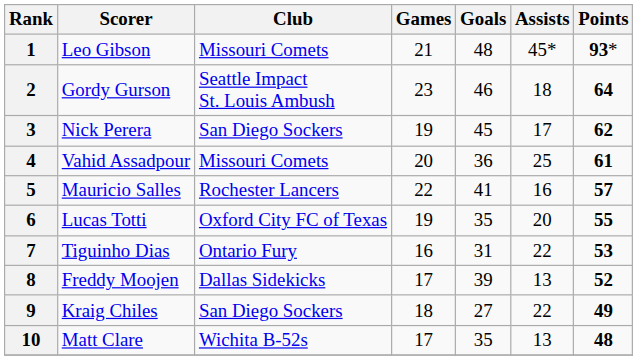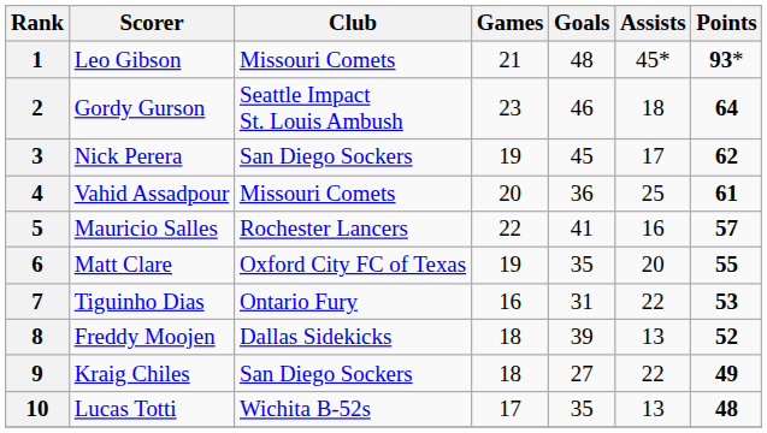6 | Scorer: Lucas Totti -> Matt Clare
8 | Games: 17 -> 18
10 | Scorer: Matt Clare -> Lucas Totti
